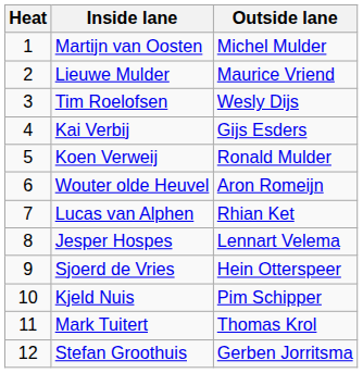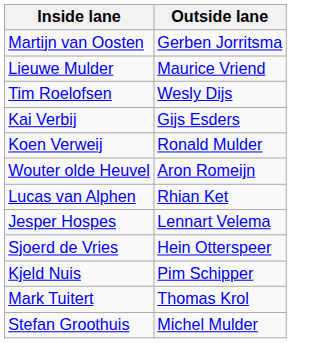- column: Heat | 1 | 2 | 3 | 4 | 5 | 6 | 7 | 8 | 9 | 10 | 11 | 12
Martijn van Oosten | Outside lane: Michel Mulder -> Gerben Jorritsma
Stefan Groothuis | Outside lane: Gerben Jorritsma -> Michel Mulder
